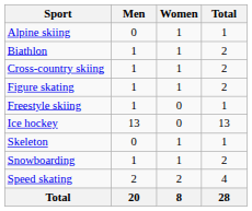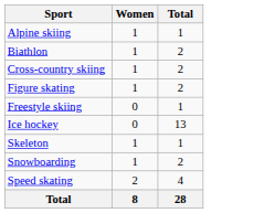- column: Men | 0 | 1 | 1 | 1 | 1 | 13 | 0 | 1 | 2 | 20
